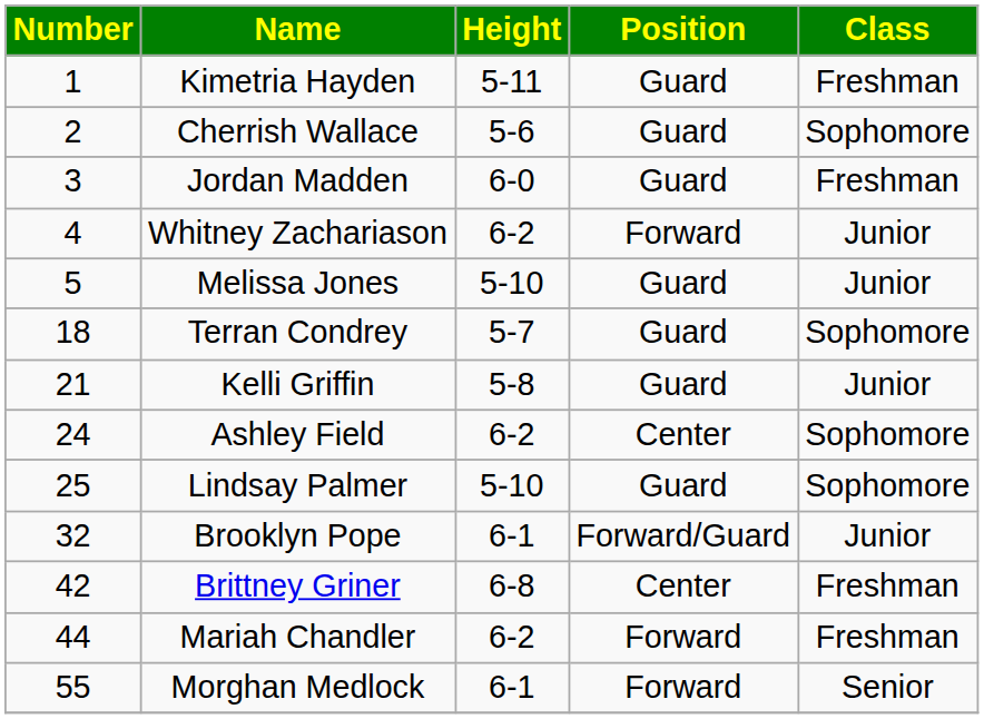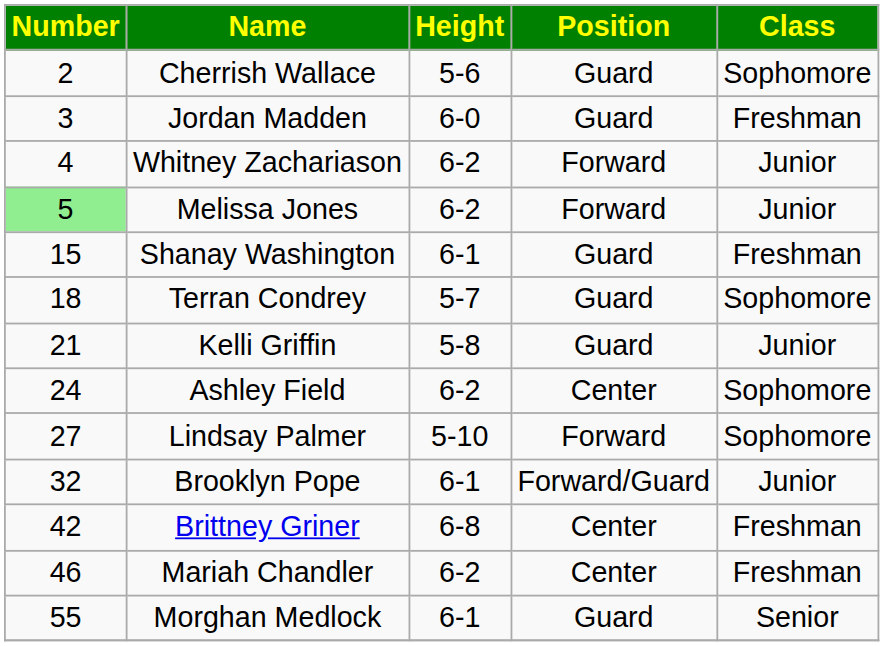- row: 1 | Kimetria Hayden | 5-11 | Guard | Freshman
Melissa Jones | Number: no background -> lightgreen background
Melissa Jones | Height: 5-10 -> 6-2
Melissa Jones | Position: Guard -> Forward
+ row: 15 | Shanay Washington | 6-1 | Guard | Freshman
Lindsay Palmer | Number: 25 -> 27
Lindsay Palmer | Position: Guard -> Forward
Mariah Chandler | Number: 44 -> 46
Mariah Chandler | Position: Forward -> Center
Morghan Medlock | Position: Forward -> Guard
